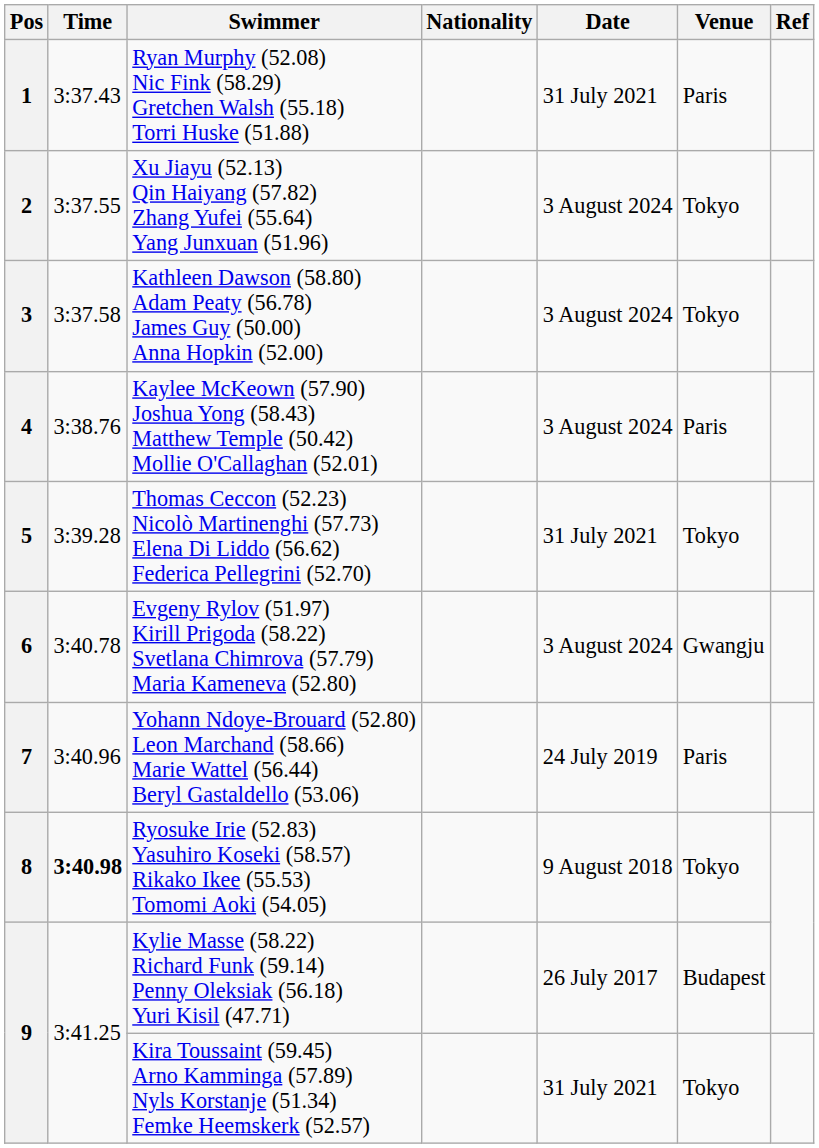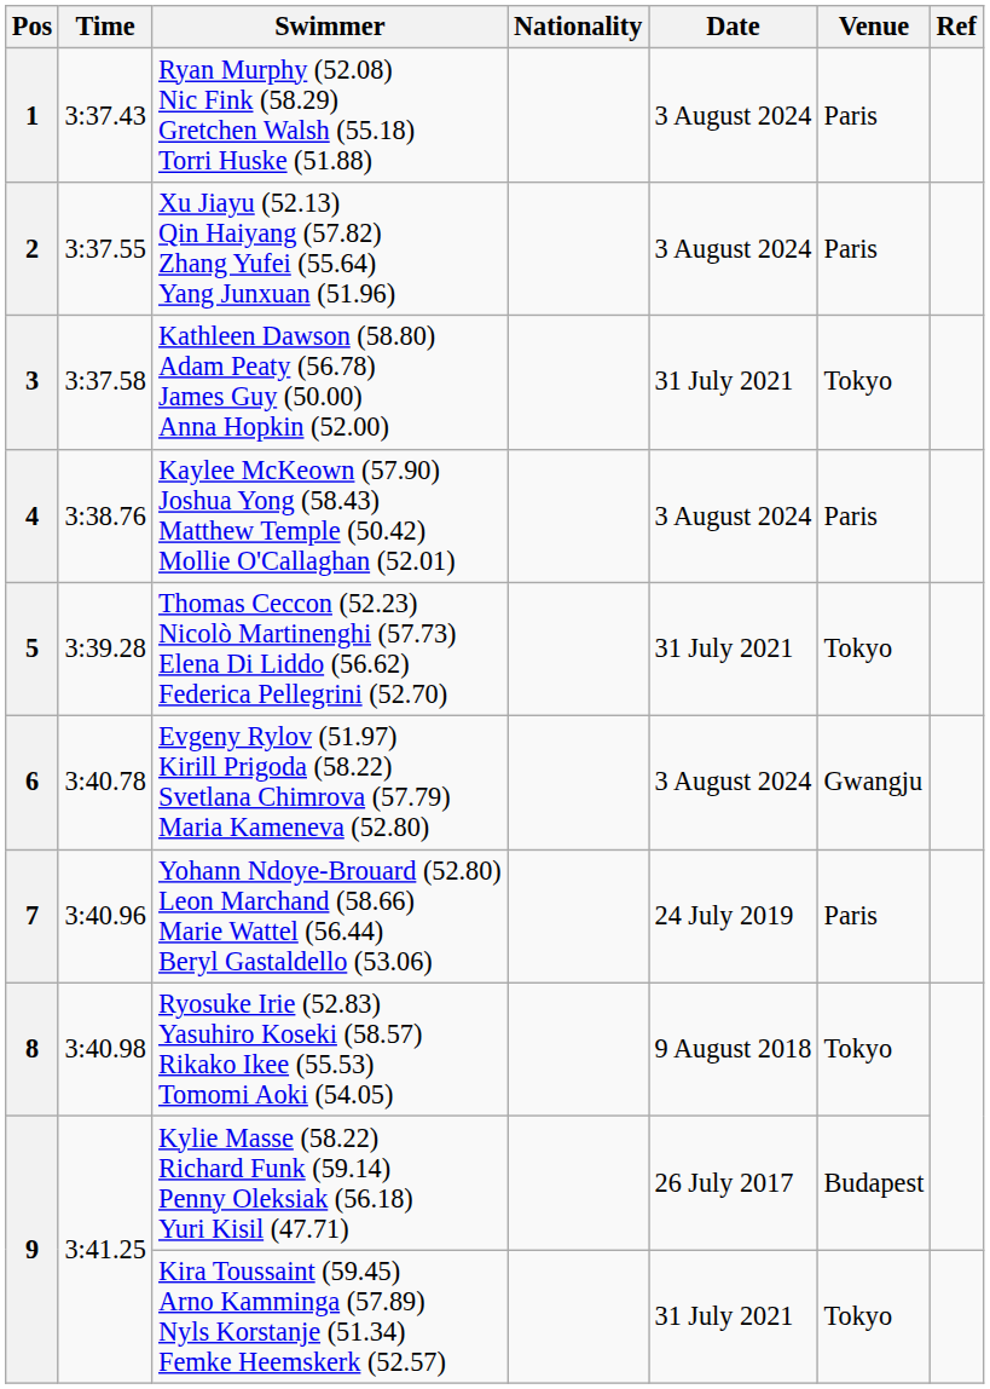1 | Date: 31 July 2021 -> 3 August 2024
2 | Venue: Tokyo -> Paris
3 | Date: 3 August 2024 -> 31 July 2021
8 | Time: bold -> normal
